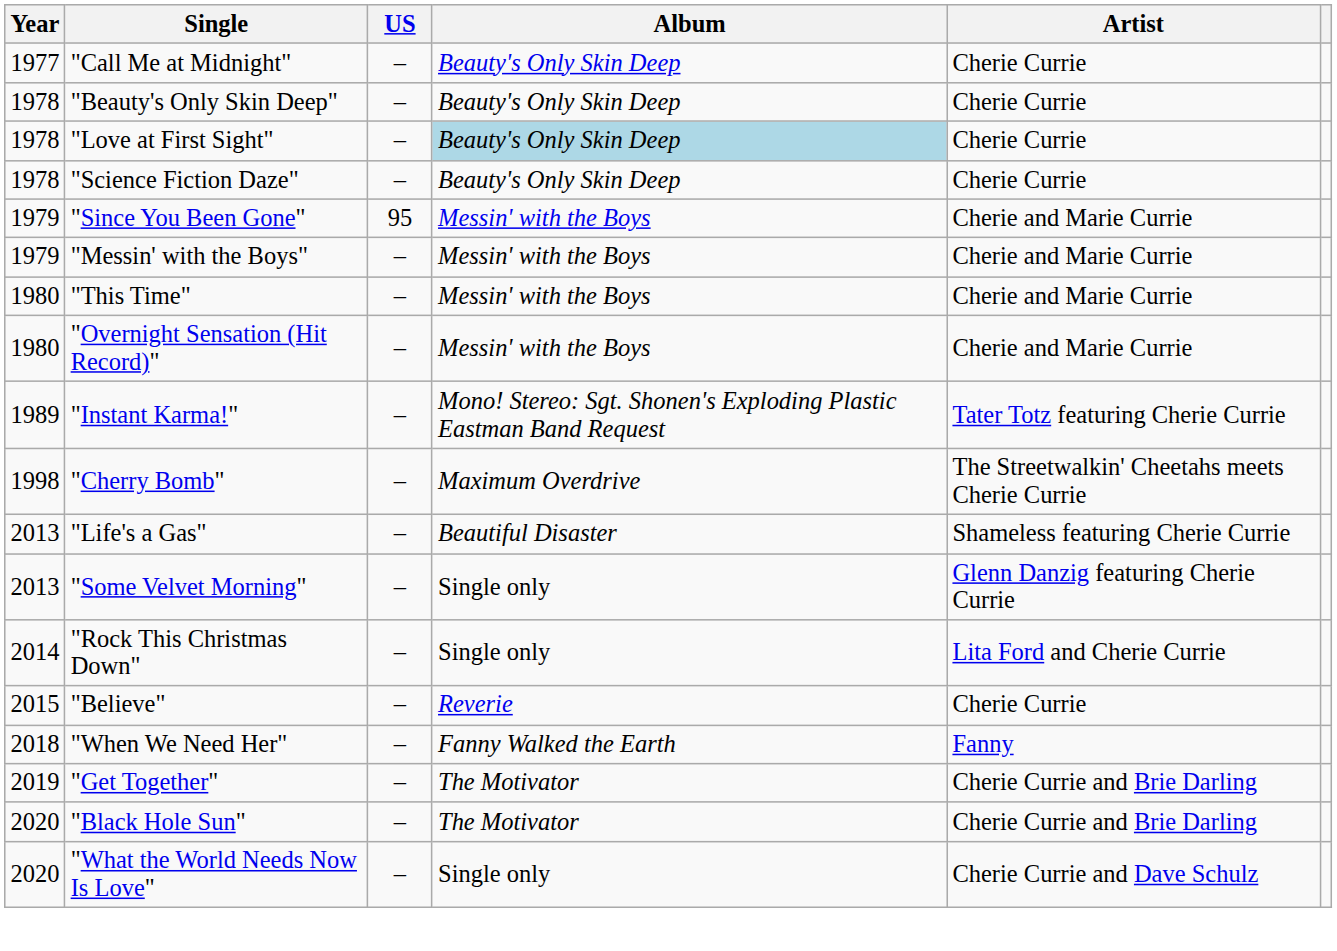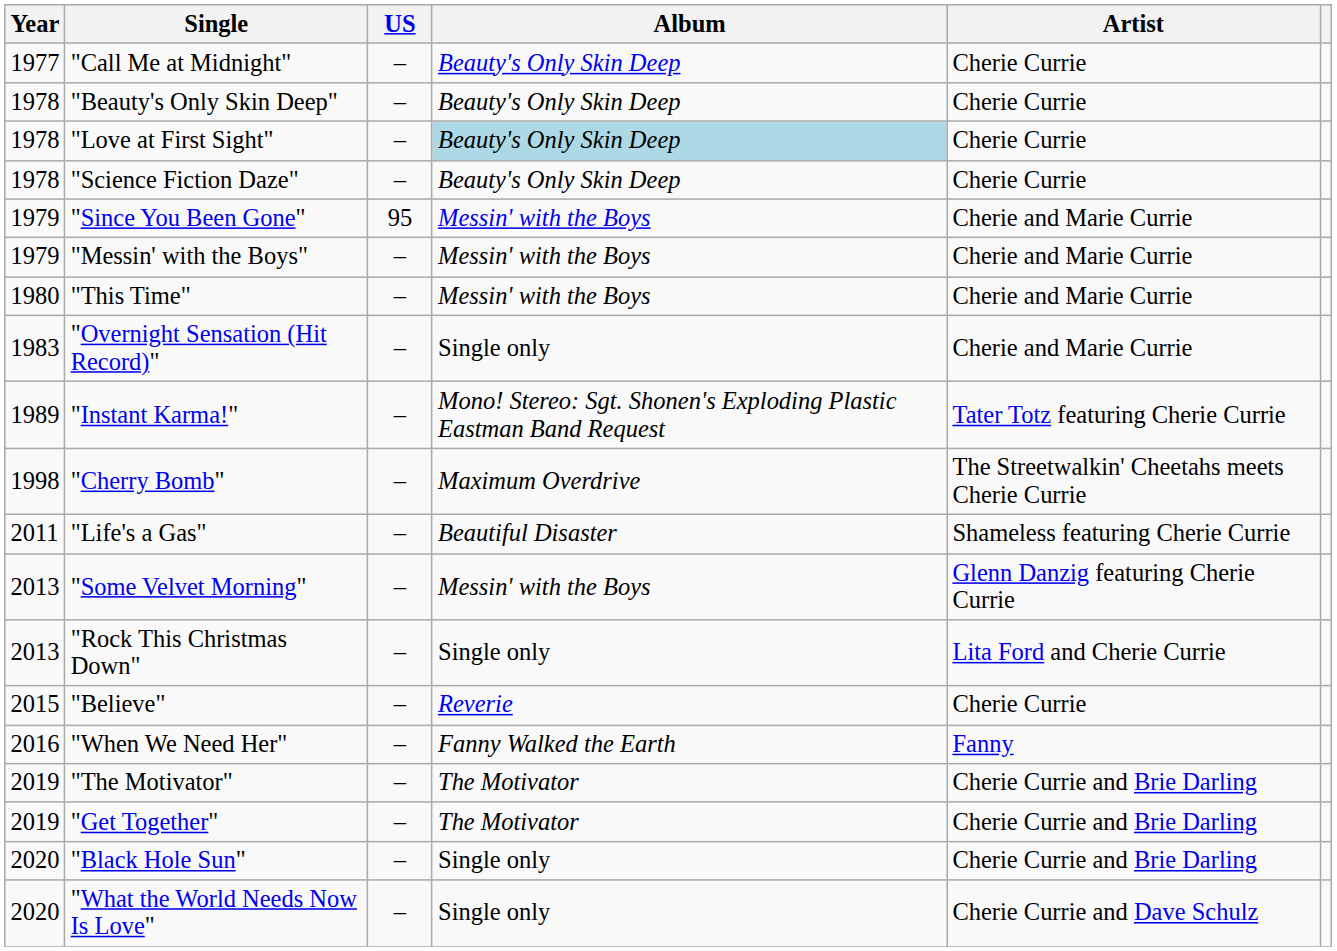"Overnight Sensation (Hit Record)" | Year: 1980 -> 1983
"Overnight Sensation (Hit Record)" | Album: Messin' with the Boys -> Single only
"Life's a Gas" | Year: 2013 -> 2011
"Some Velvet Morning" | Album: Single only -> Messin' with the Boys
"Rock This Christmas Down" | Year: 2014 -> 2013
"When We Need Her" | Year: 2018 -> 2016
+ row: 2019 | "The Motivator" | – | The Motivator | Cherie Currie and Brie Darling
"Black Hole Sun" | Album: The Motivator -> Single only
